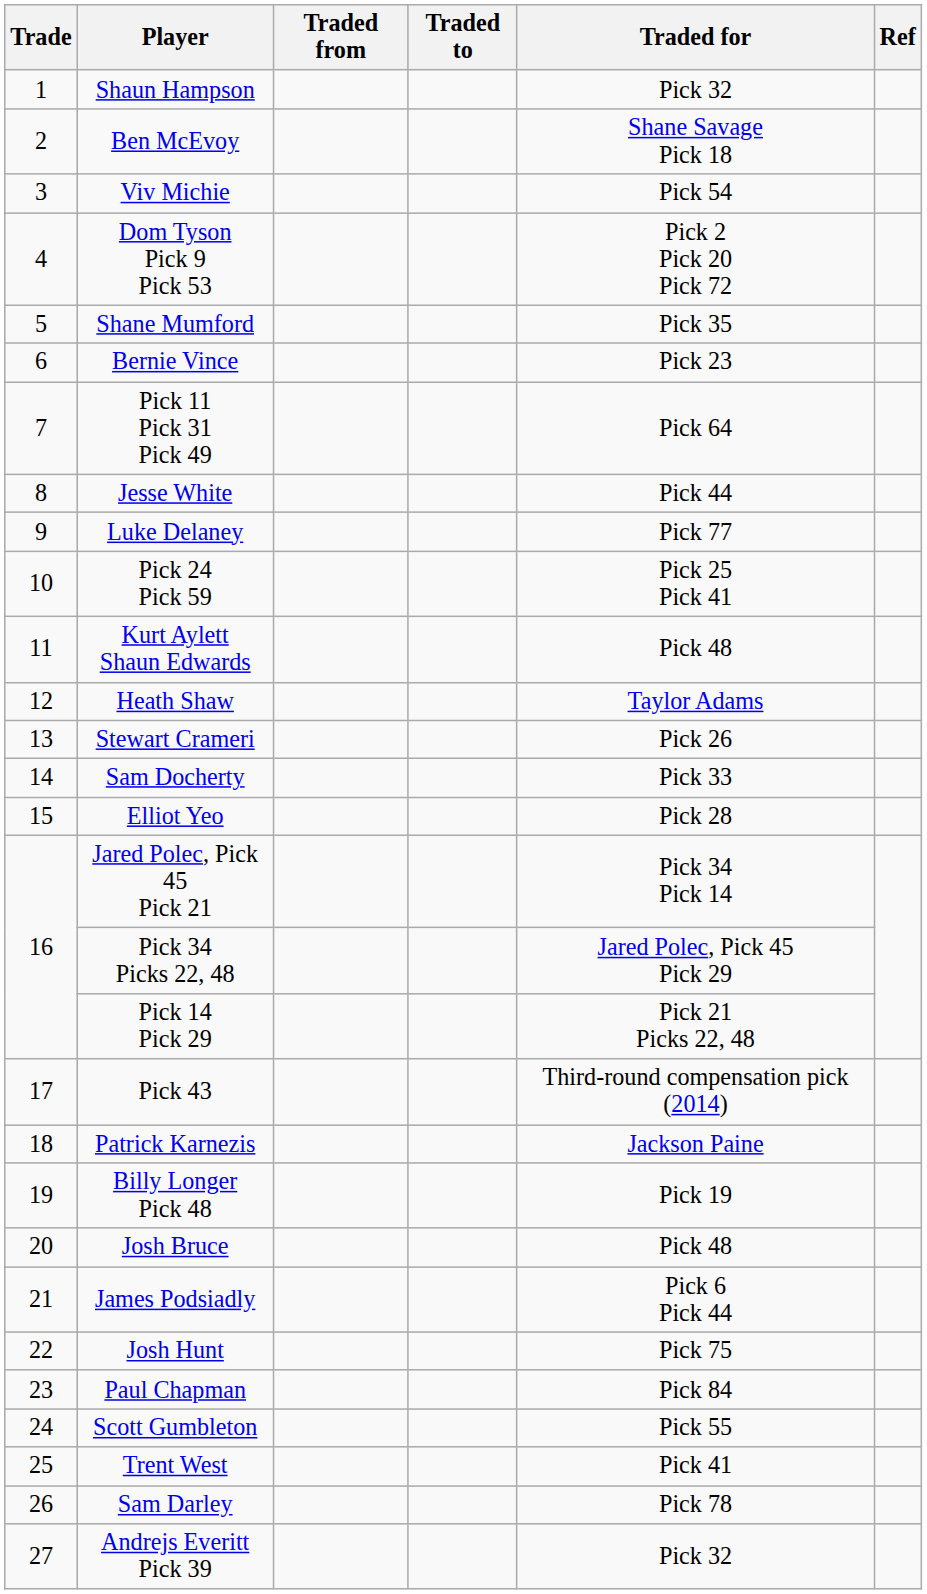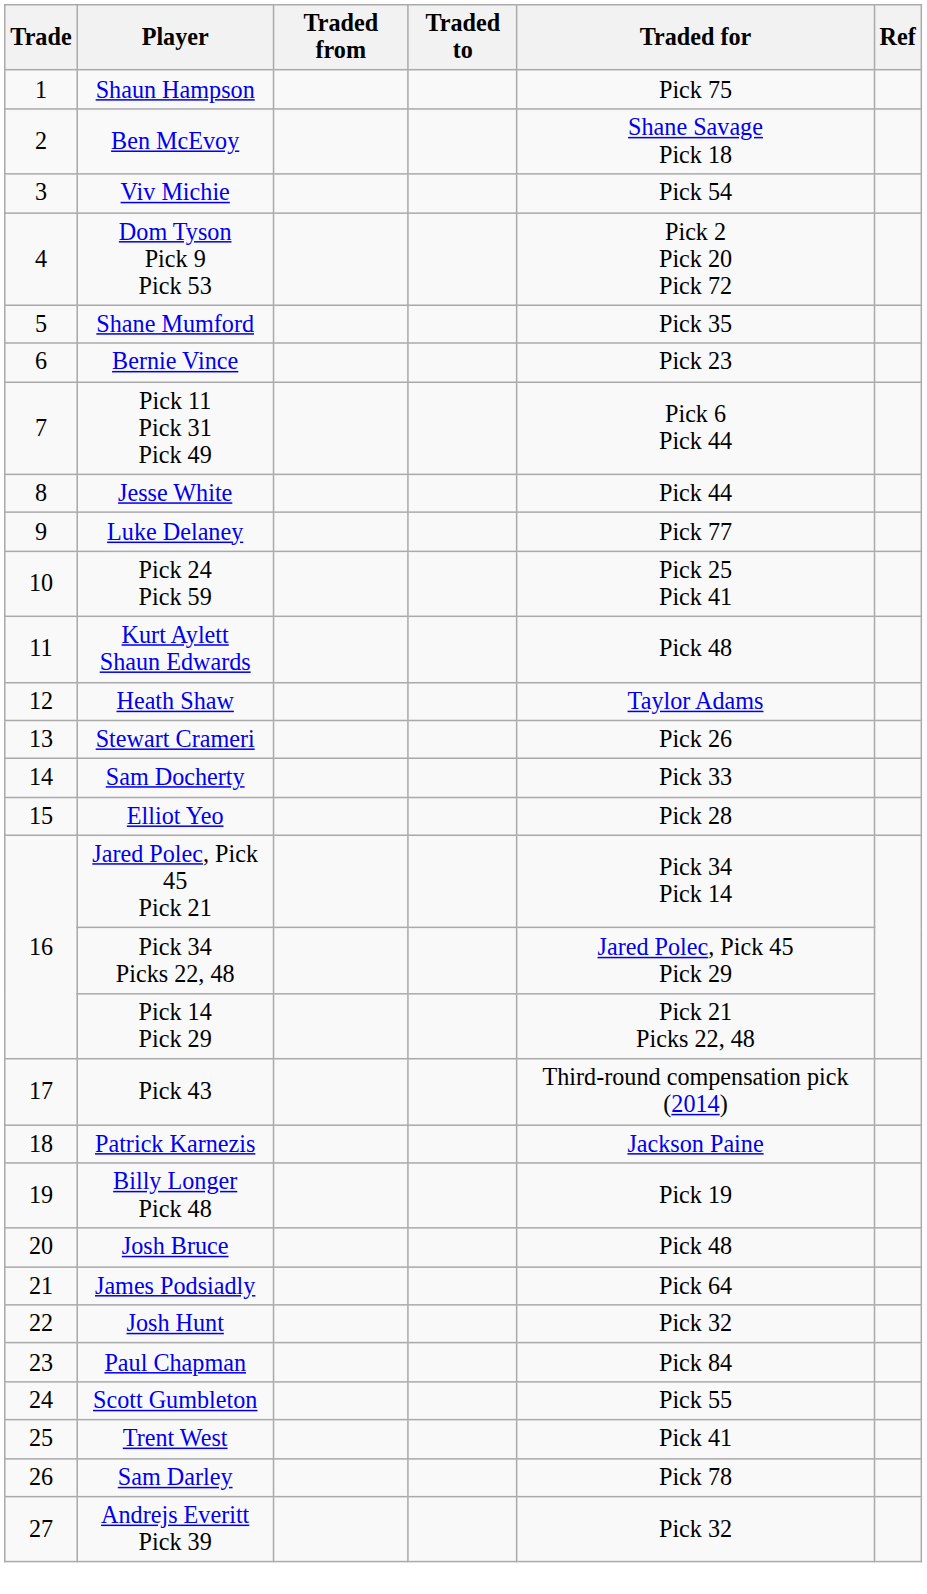Shaun Hampson | Traded for: Pick 32 -> Pick 75
Pick 11 Pick 31 Pick 49 | Traded for: Pick 64 -> Pick 6 Pick 44
James Podsiadly | Traded for: Pick 6 Pick 44 -> Pick 64
Josh Hunt | Traded for: Pick 75 -> Pick 32
